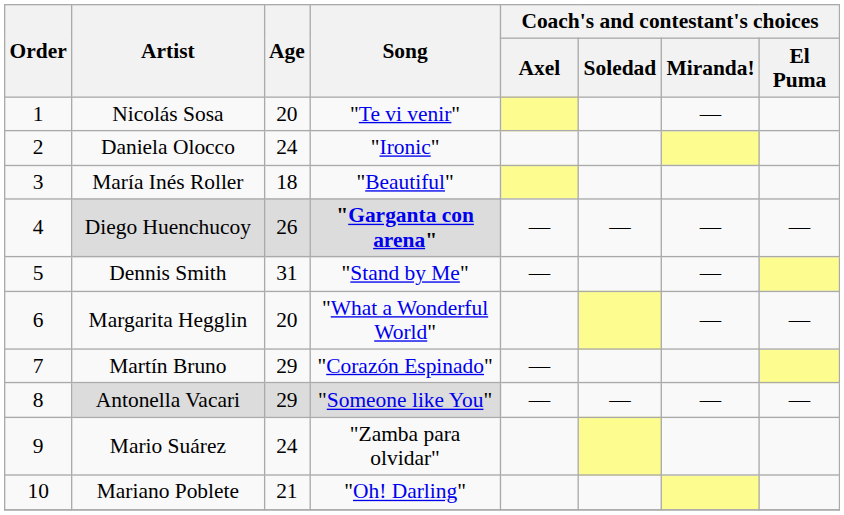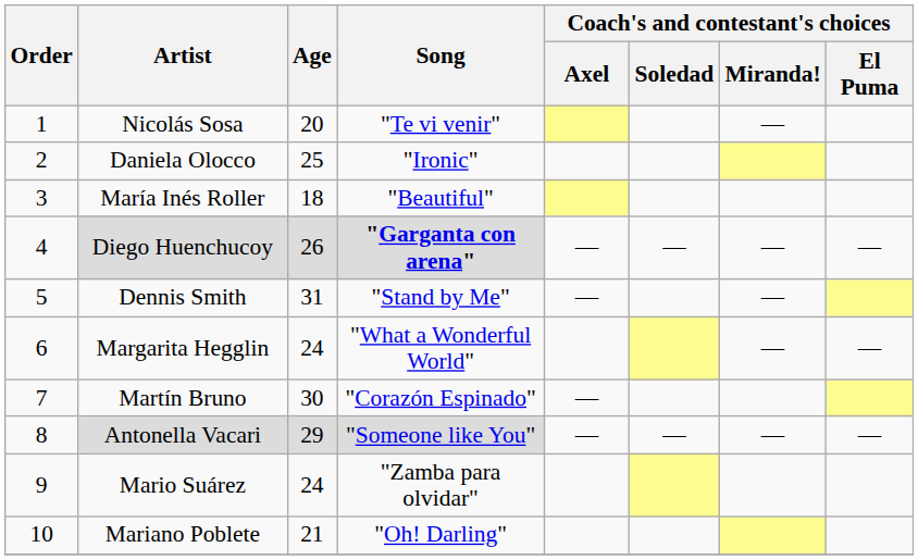Daniela Olocco | Age: 24 -> 25
Margarita Hegglin | Age: 20 -> 24
Martín Bruno | Age: 29 -> 30
